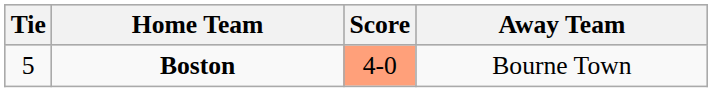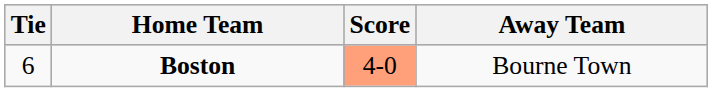Boston | Tie: 5 -> 6
